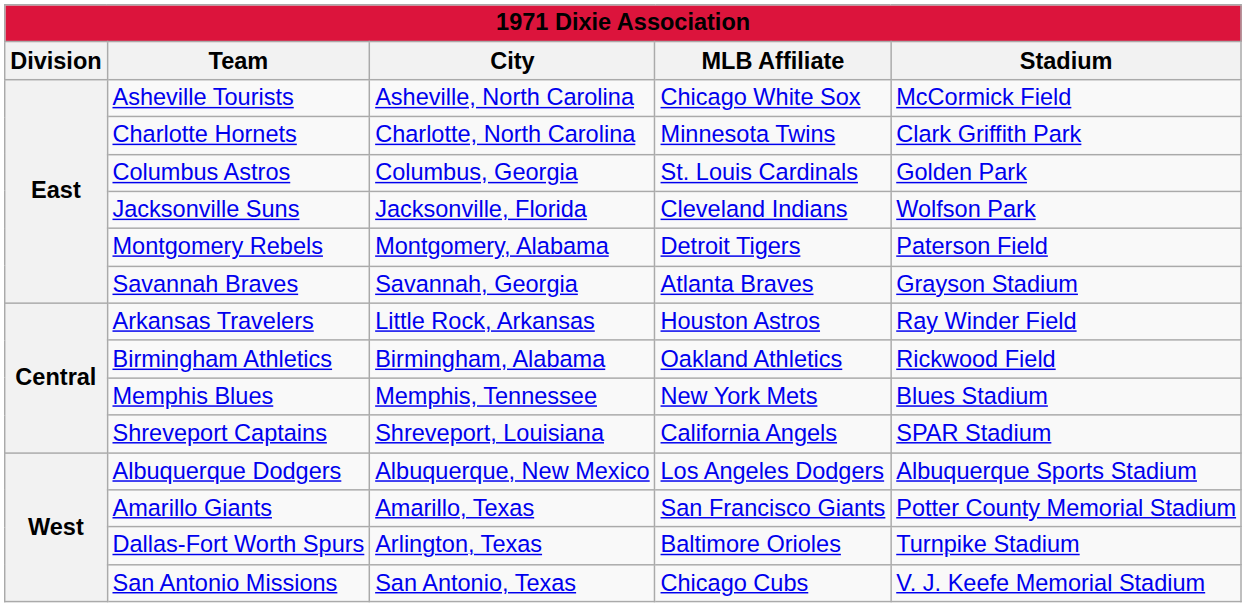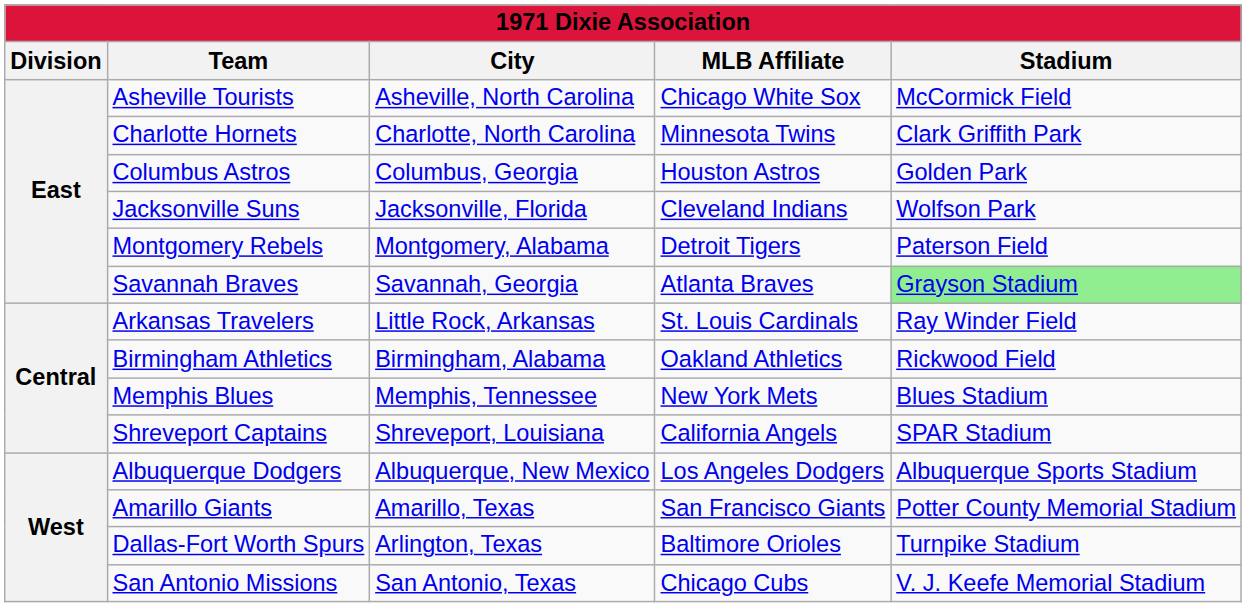Columbus Astros | MLB Affiliate: St. Louis Cardinals -> Houston Astros
Savannah Braves | Stadium: no background -> lightgreen background
Arkansas Travelers | MLB Affiliate: Houston Astros -> St. Louis Cardinals
